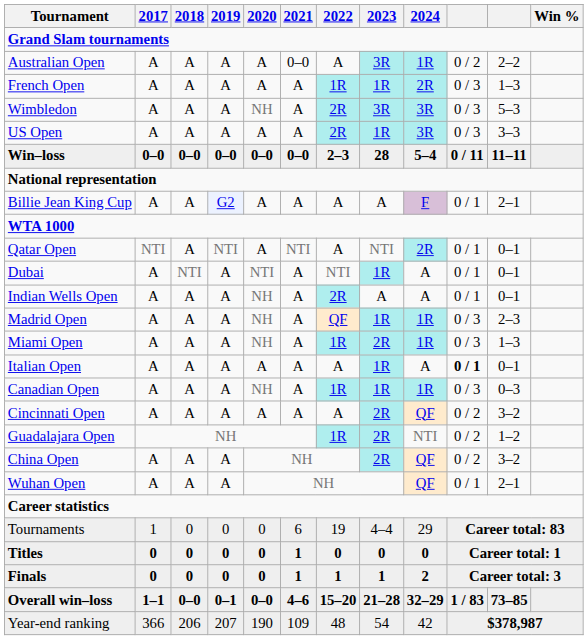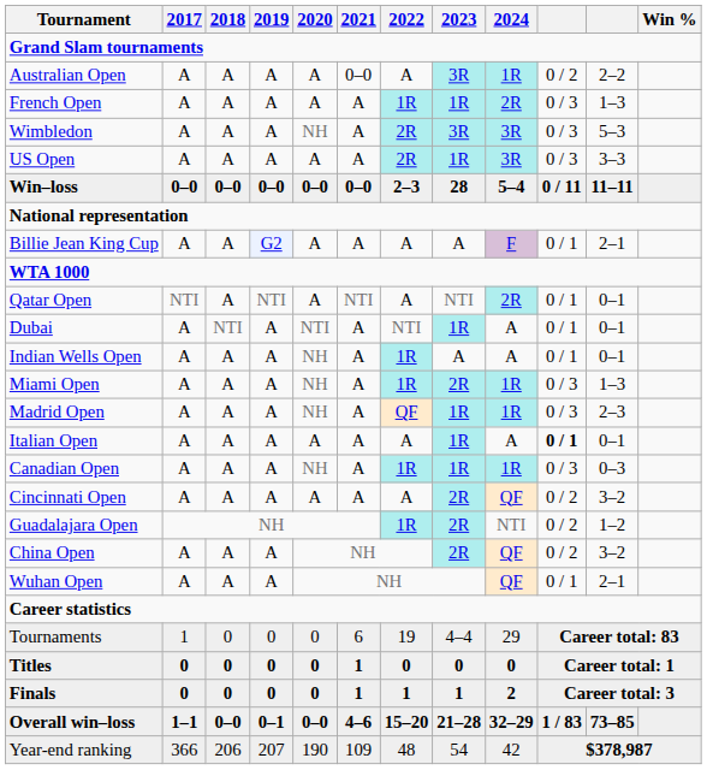Indian Wells Open | 2022: 2R -> 1R
rows swapped: Miami Open <-> Madrid Open
